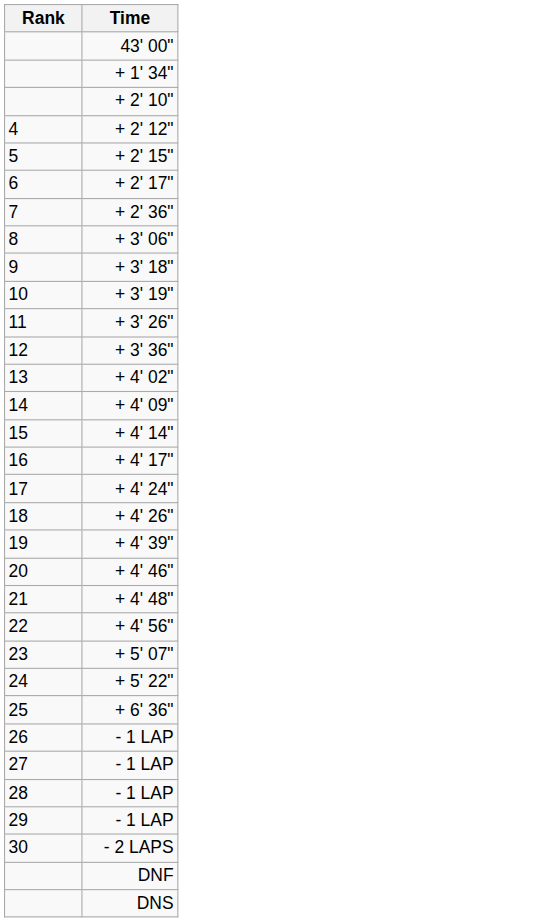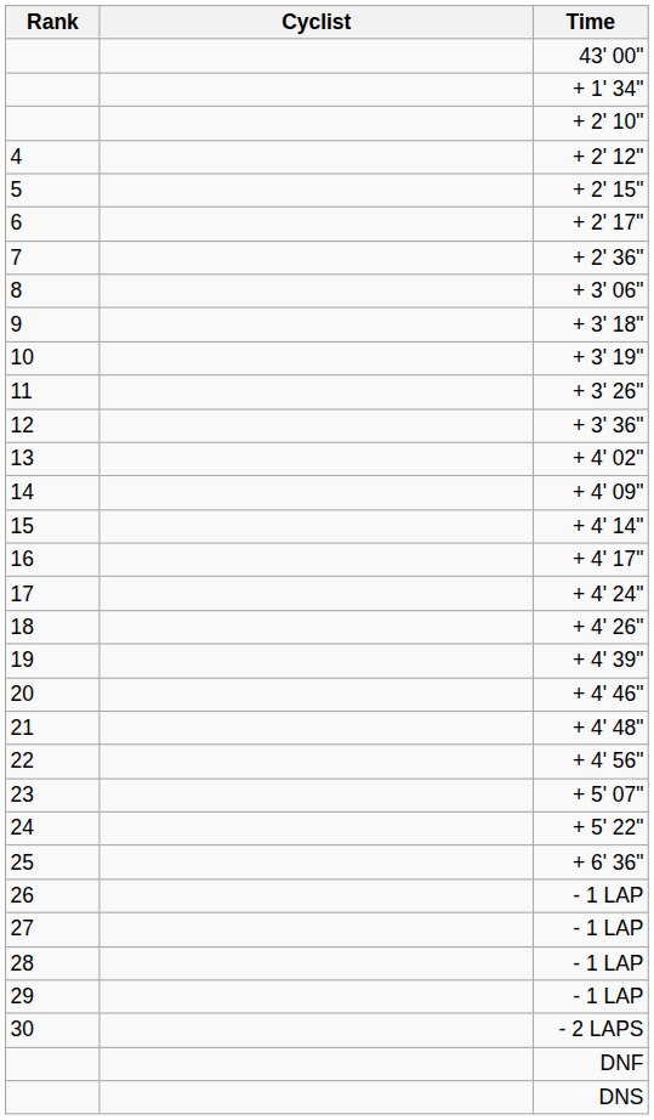+ column: Cyclist
